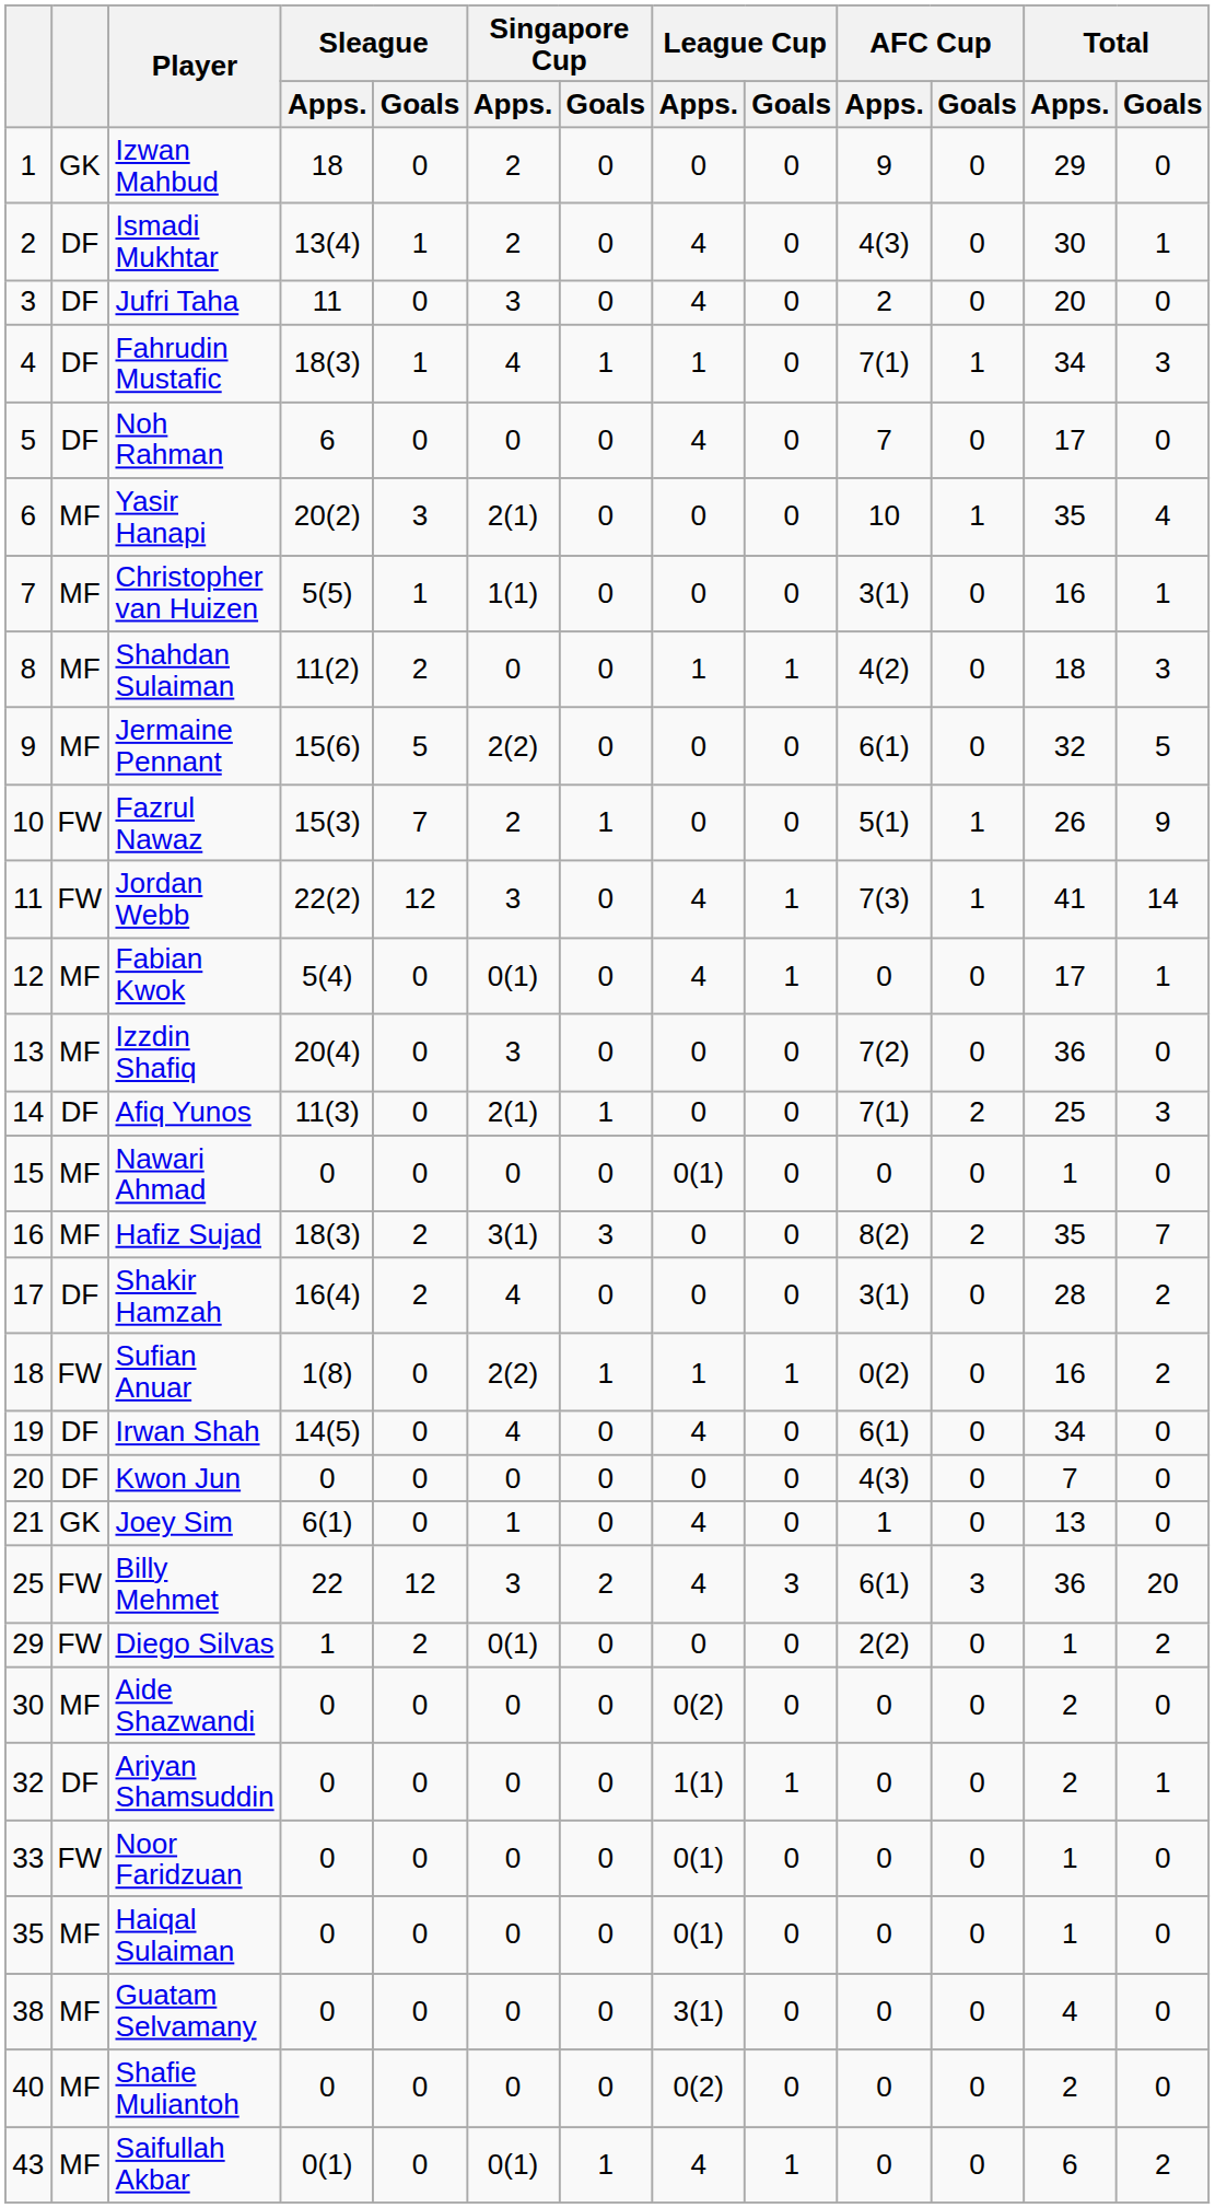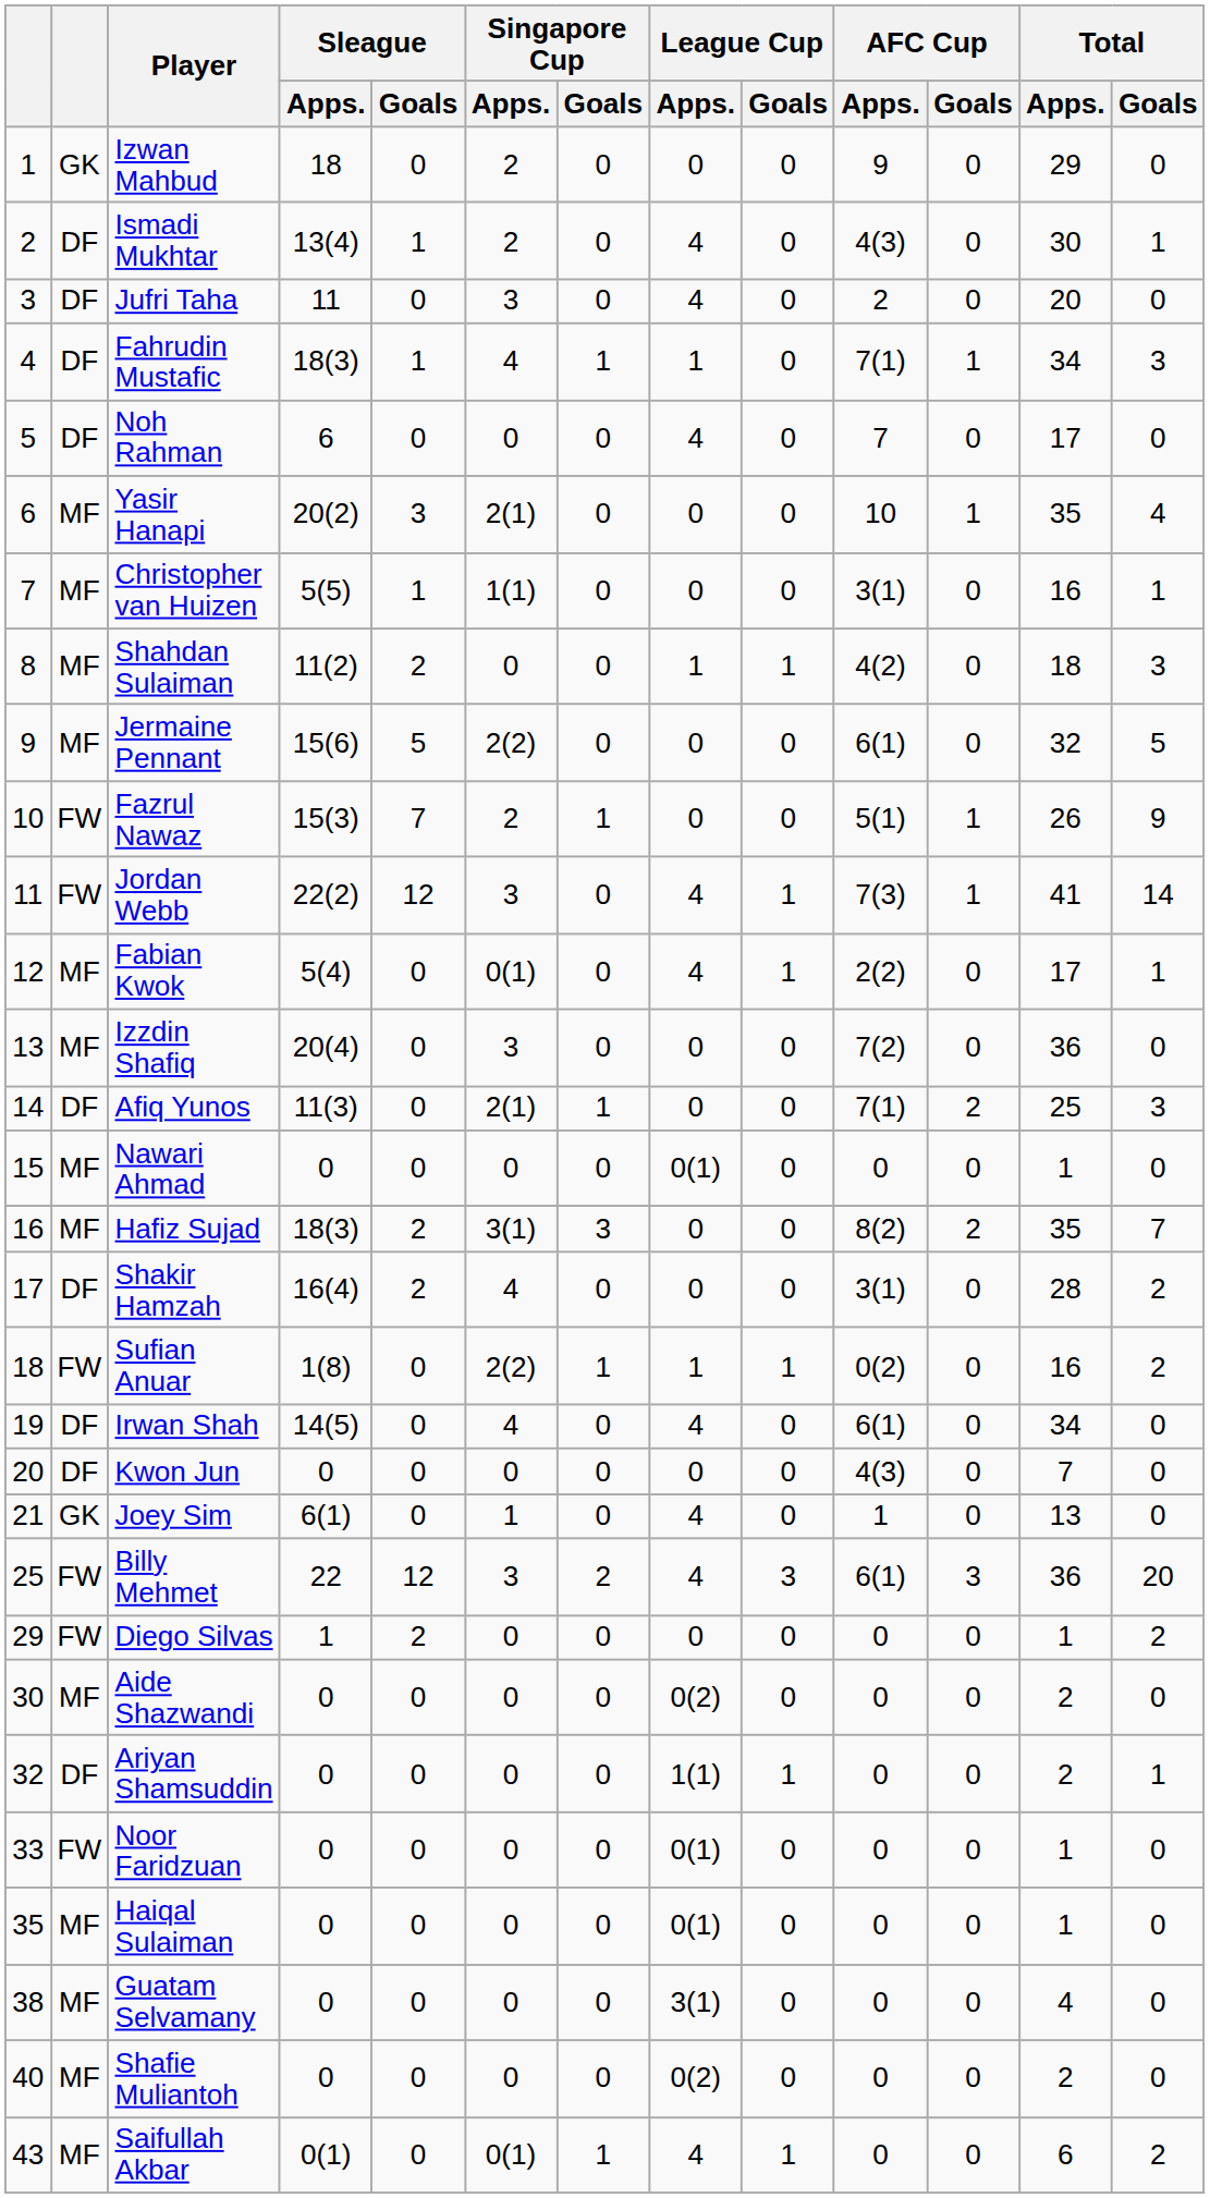Fabian Kwok | AFC Cup / Apps.: 0 -> 2(2)
Diego Silvas | Singapore Cup / Apps.: 0(1) -> 0
Diego Silvas | AFC Cup / Apps.: 2(2) -> 0
